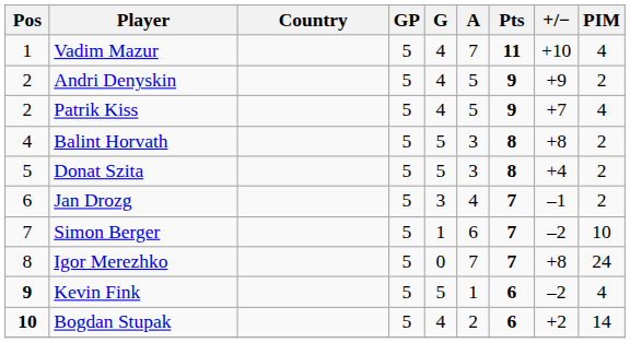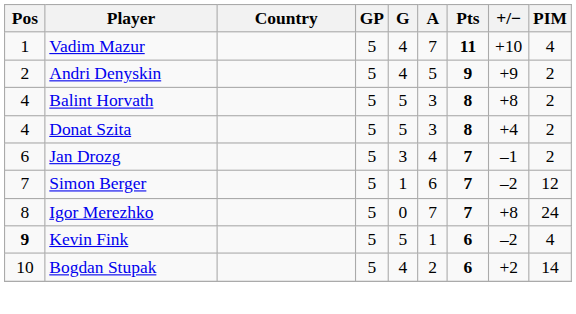- row: 2 | Patrik Kiss | 5 | 4 | 5 | 9 | +7 | 4
Donat Szita | Pos: 5 -> 4
Simon Berger | PIM: 10 -> 12
Bogdan Stupak | Pos: bold -> normal
